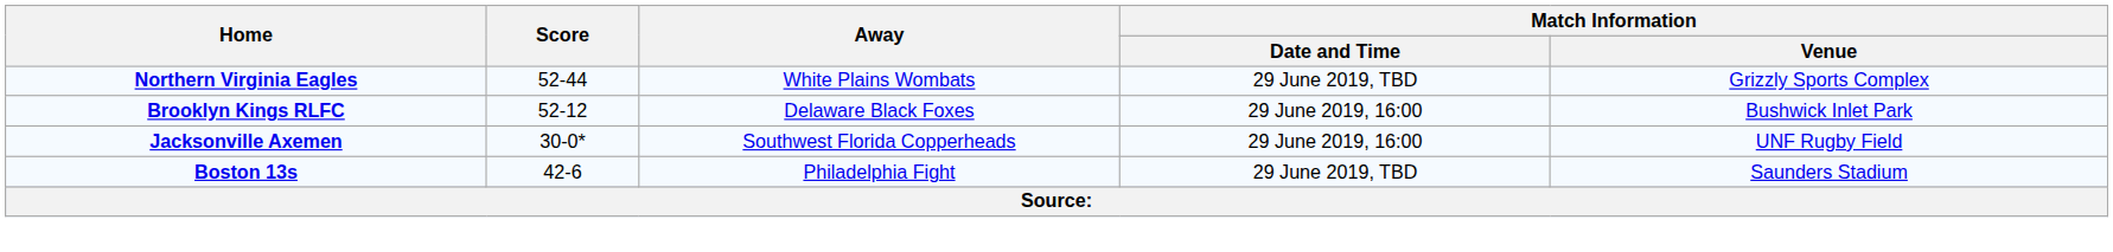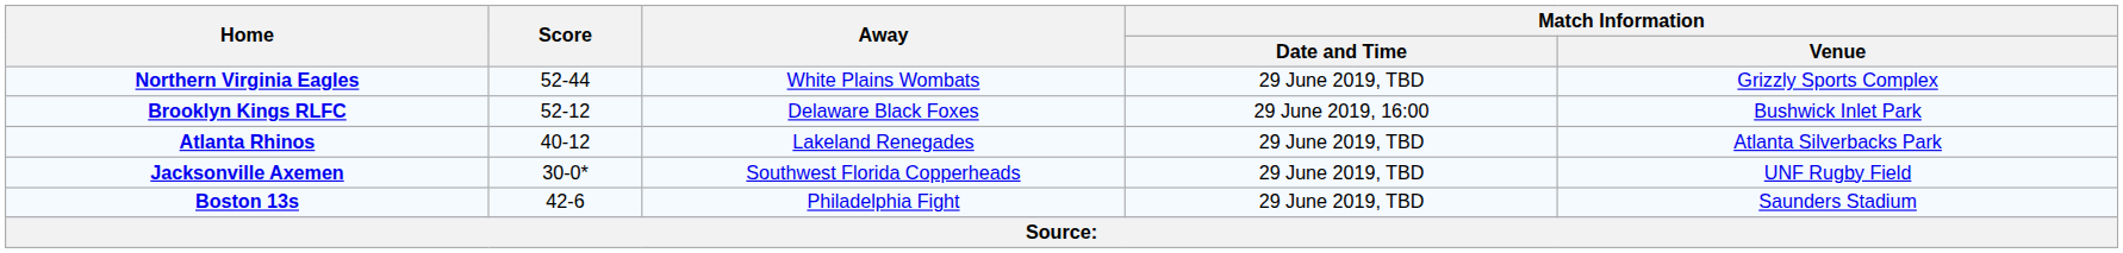+ row: Atlanta Rhinos | 40-12 | Lakeland Renegades | 29 June 2019, TBD | Atlanta Silverbacks Park
Jacksonville Axemen | Match Information / Date and Time: 29 June 2019, 16:00 -> 29 June 2019, TBD
